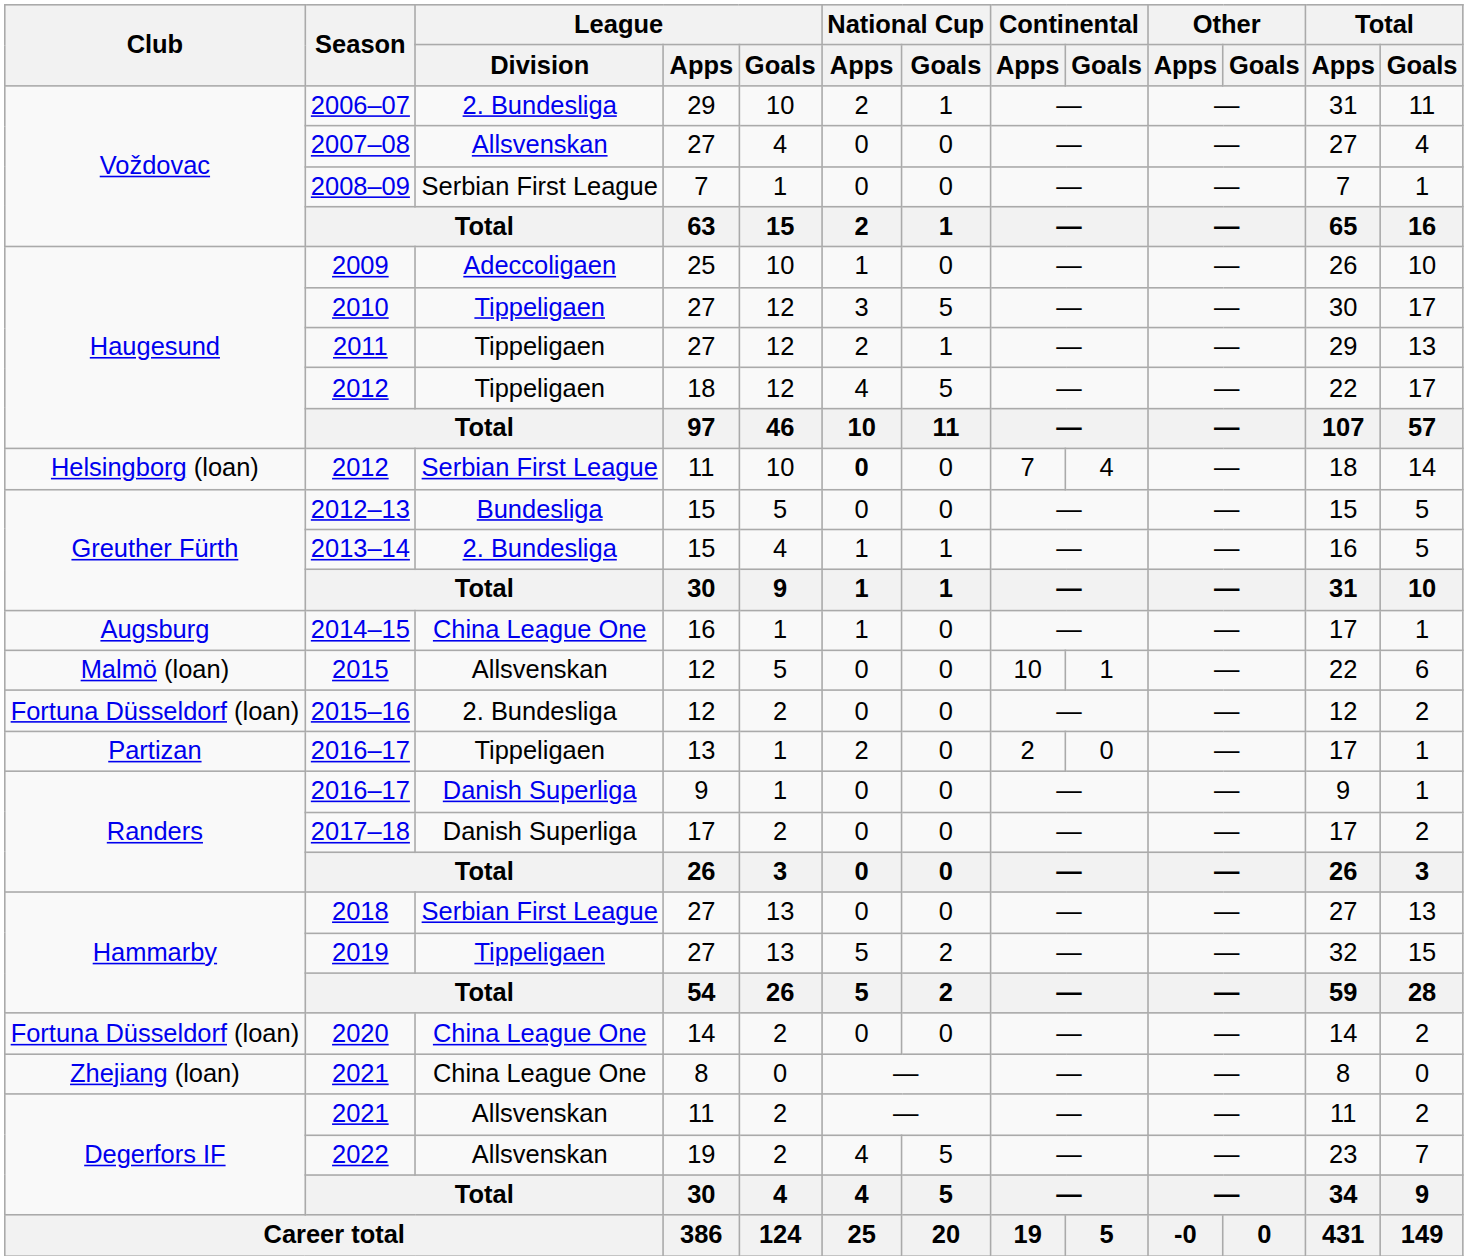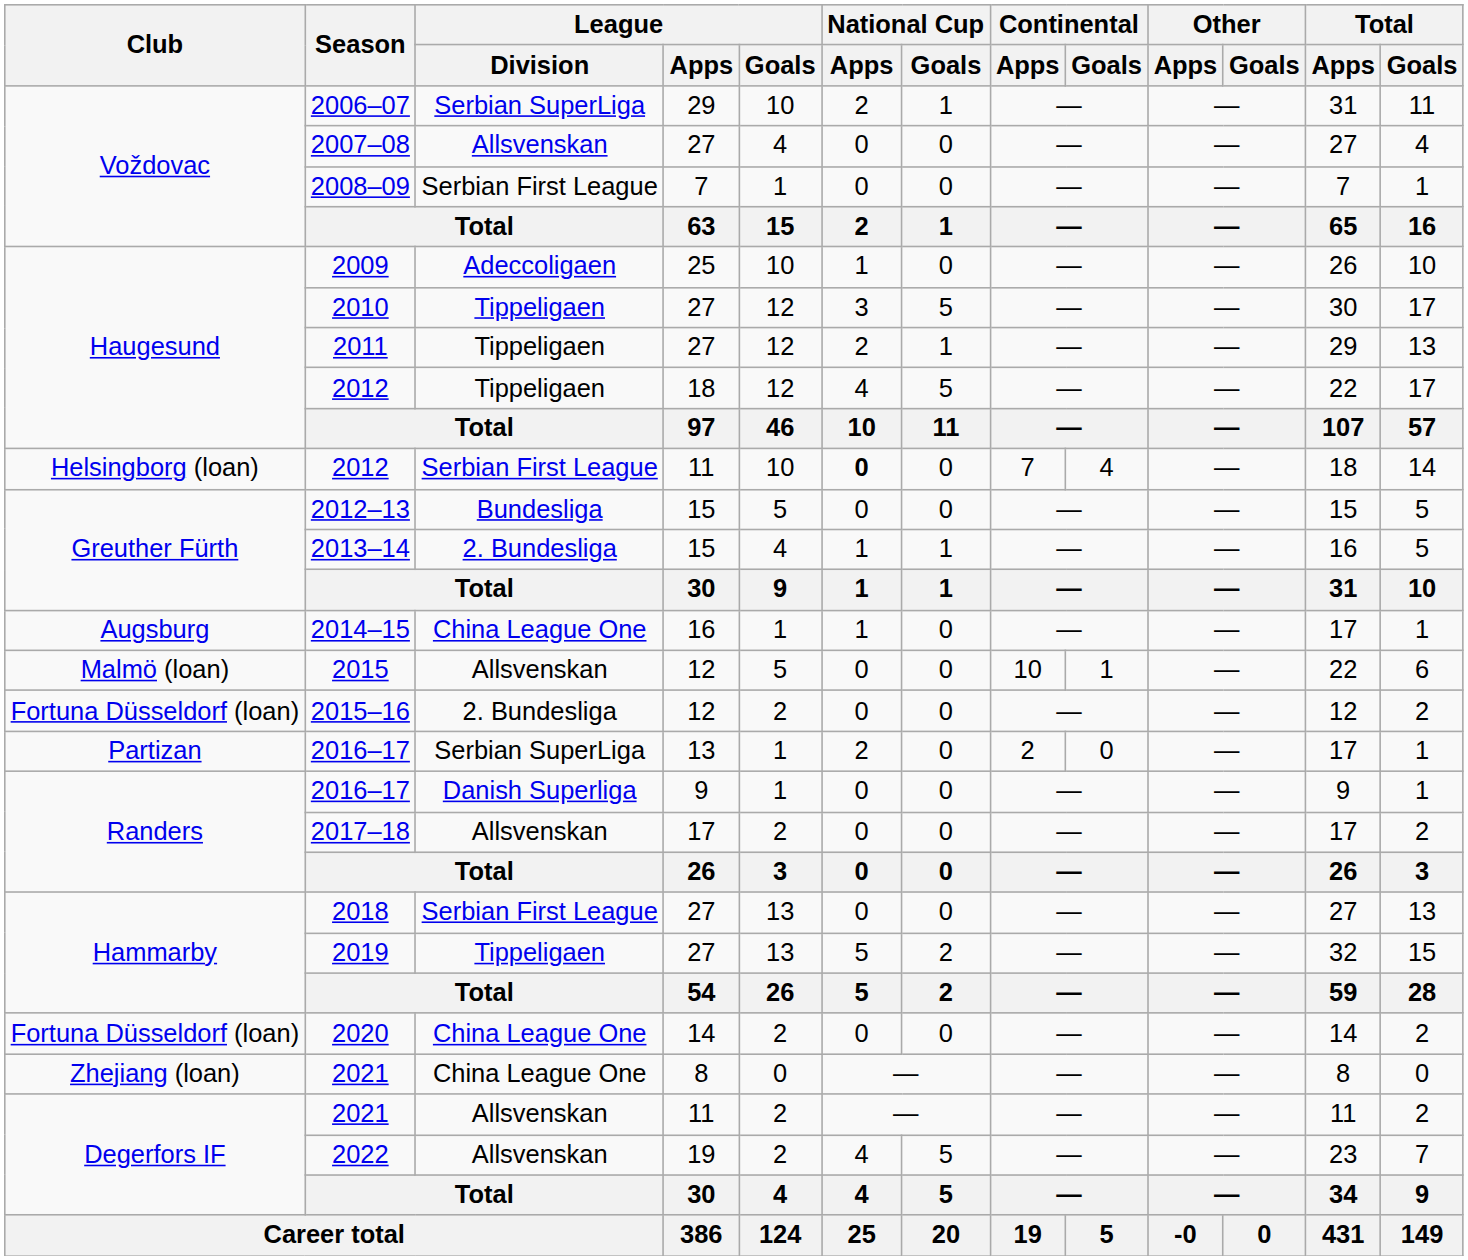2006–07 | League / Division: 2. Bundesliga -> Serbian SuperLiga
2016–17 / 13 | League / Division: Tippeligaen -> Serbian SuperLiga
2017–18 | League / Division: Danish Superliga -> Allsvenskan
